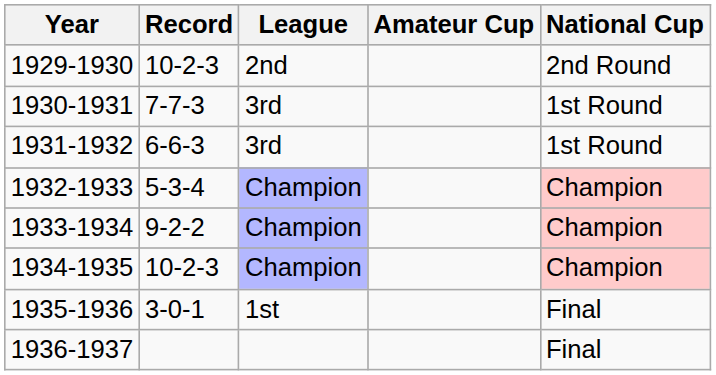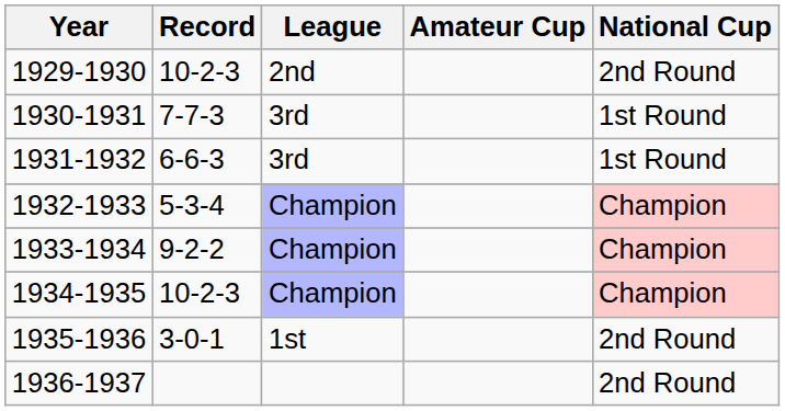1935-1936 | National Cup: Final -> 2nd Round
1936-1937 | National Cup: Final -> 2nd Round
